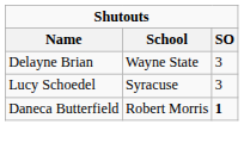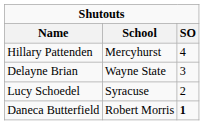+ row: Hillary Pattenden | Mercyhurst | 4
Lucy Schoedel | SO: 3 -> 2
